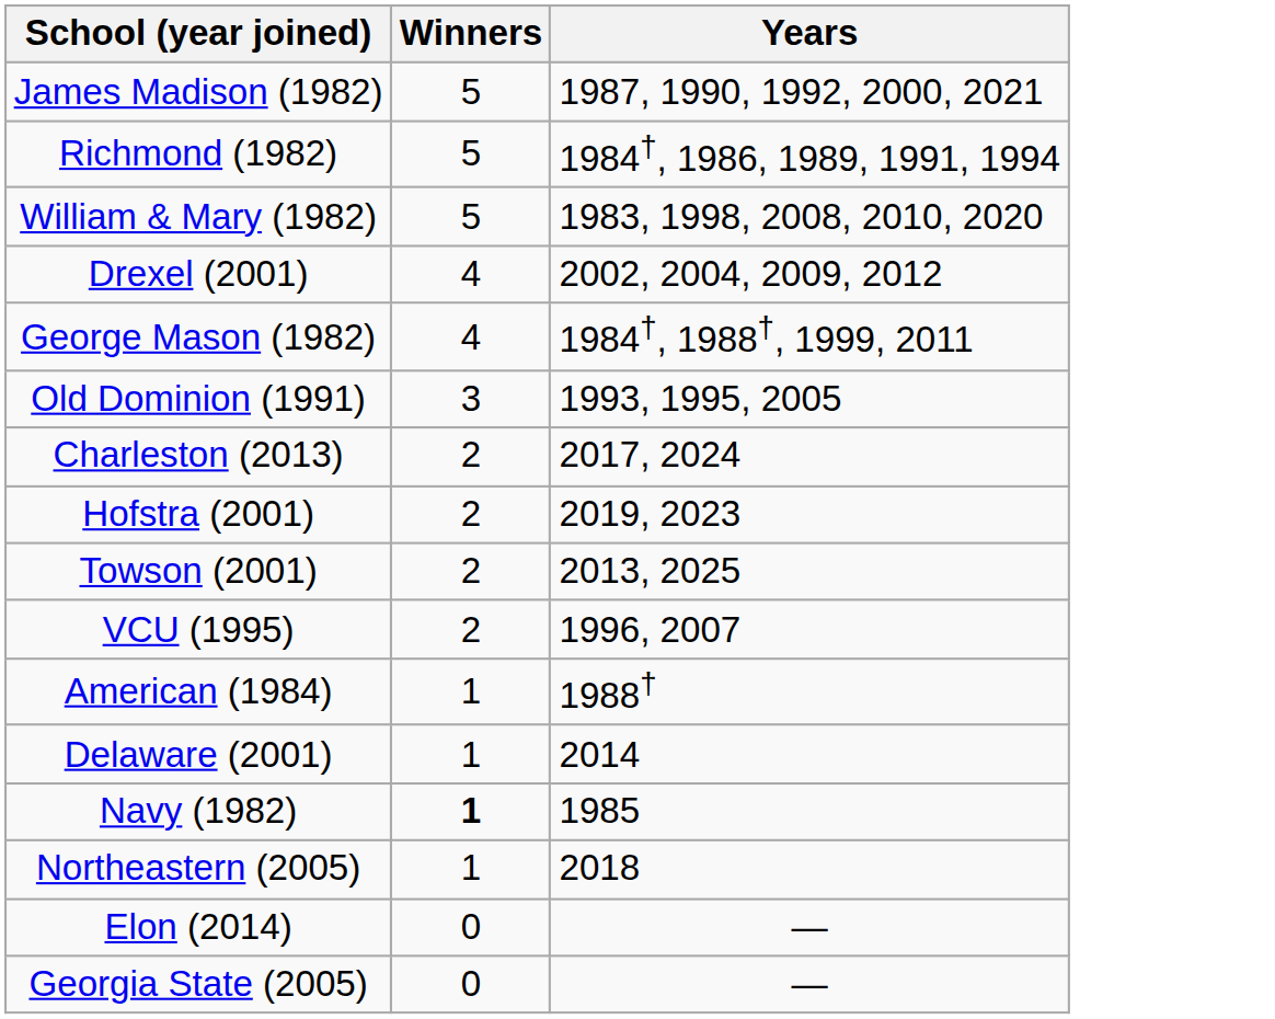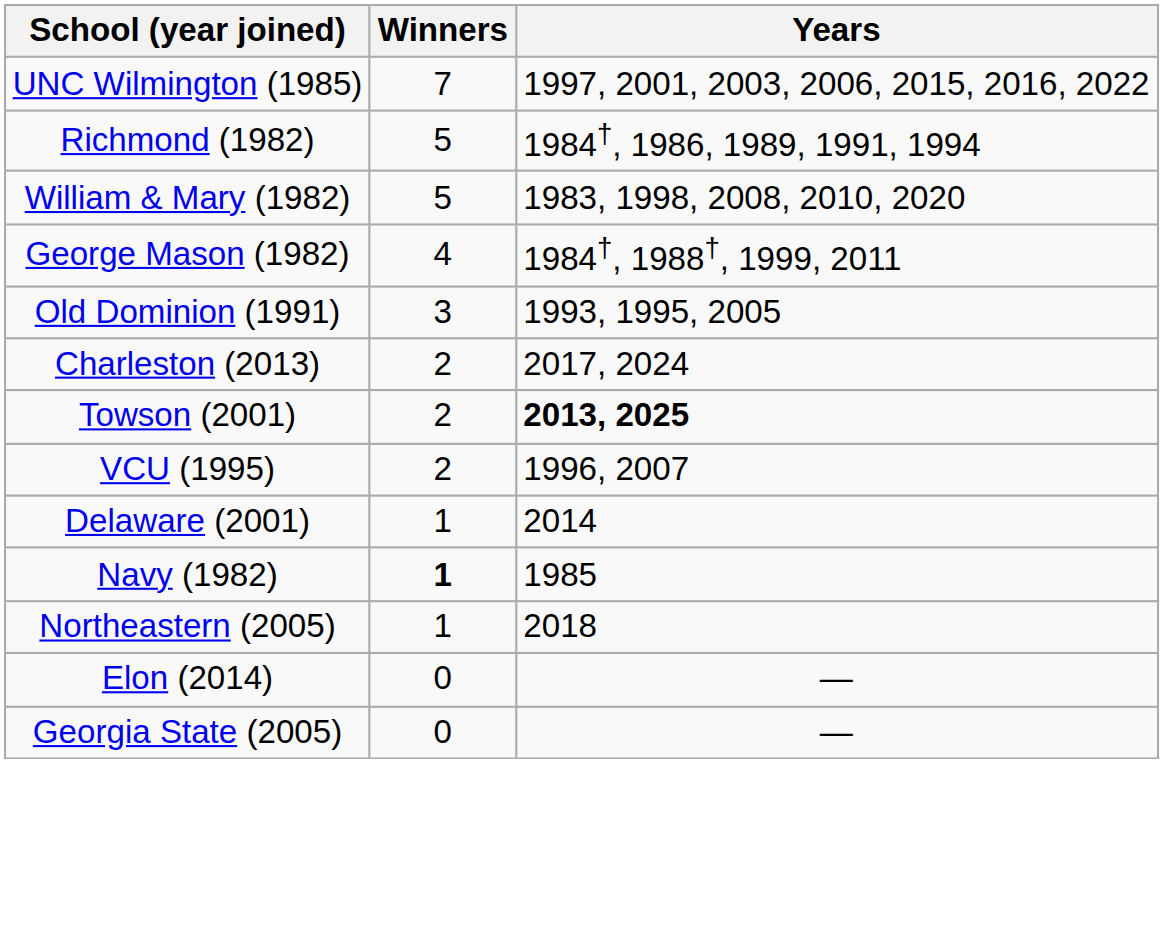+ row: UNC Wilmington (1985) | 7 | 1997, 2001, 2003, 2006, 2015, 2016, 2022
- row: James Madison (1982) | 5 | 1987, 1990, 1992, 2000, 2021
- row: Drexel (2001) | 4 | 2002, 2004, 2009, 2012
- row: Hofstra (2001) | 2 | 2019, 2023
Towson (2001) | Years: normal -> bold
- row: American (1984) | 1 | 1988†
